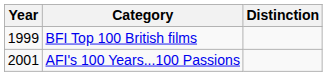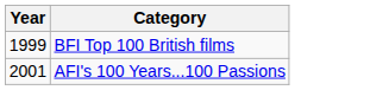- column: Distinction
